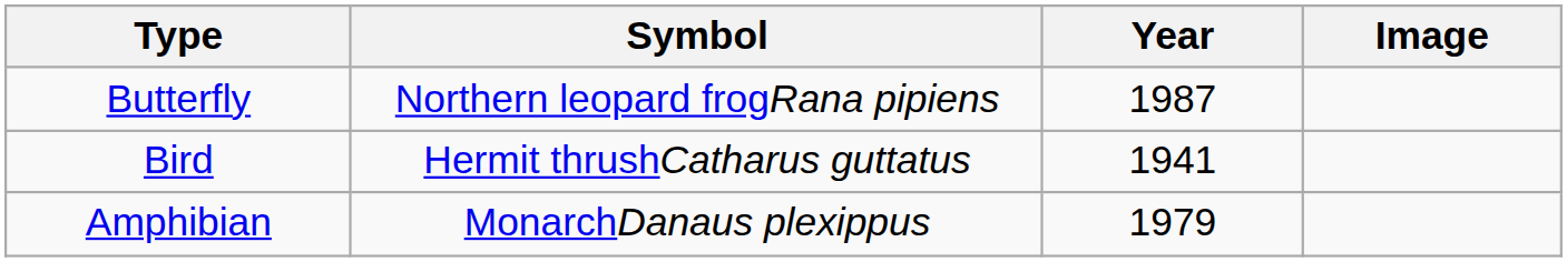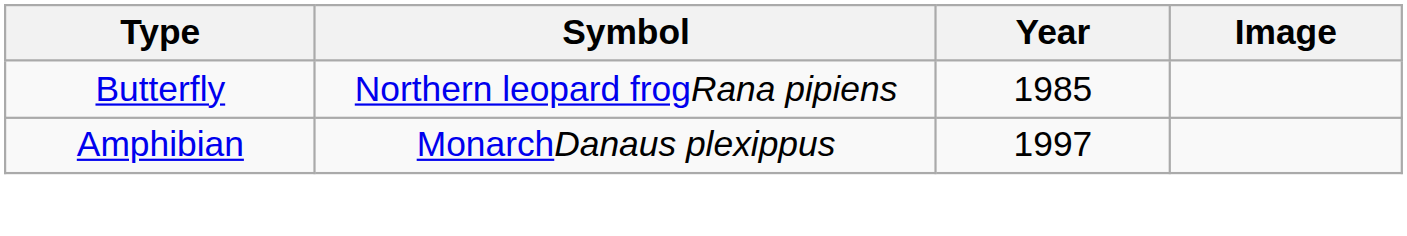Butterfly | Year: 1987 -> 1985
- row: Bird | Hermit thrushCatharus guttatus | 1941
Amphibian | Year: 1979 -> 1997
